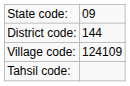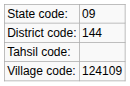rows swapped: Tahsil code: <-> Village code:
